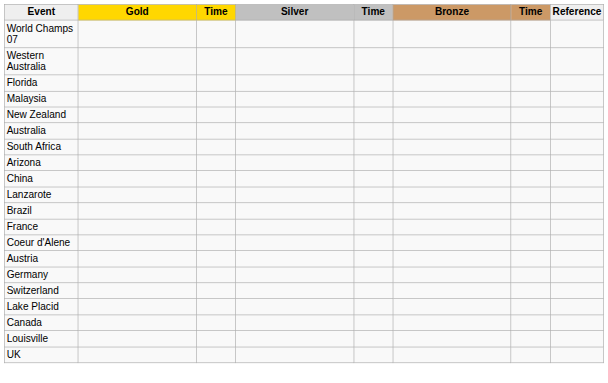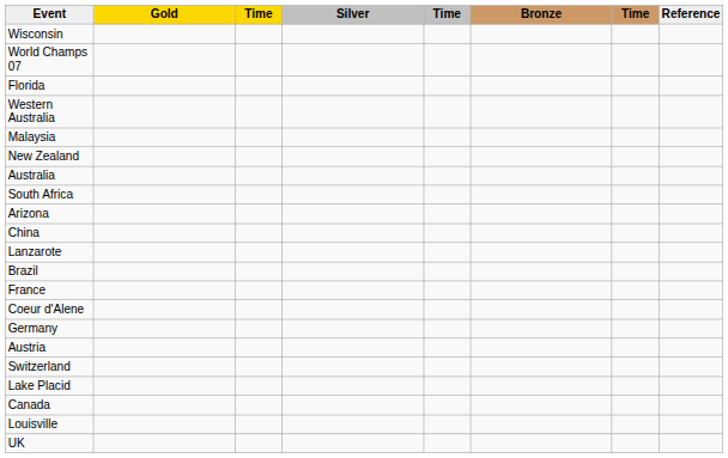+ row: Wisconsin
rows swapped: Florida <-> Western Australia
rows swapped: Germany <-> Austria
